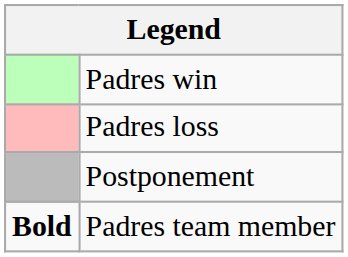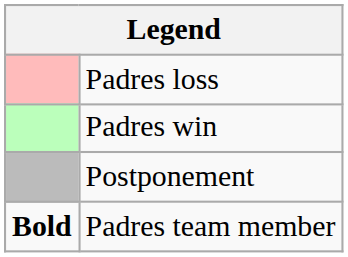rows swapped: Padres win <-> Padres loss
